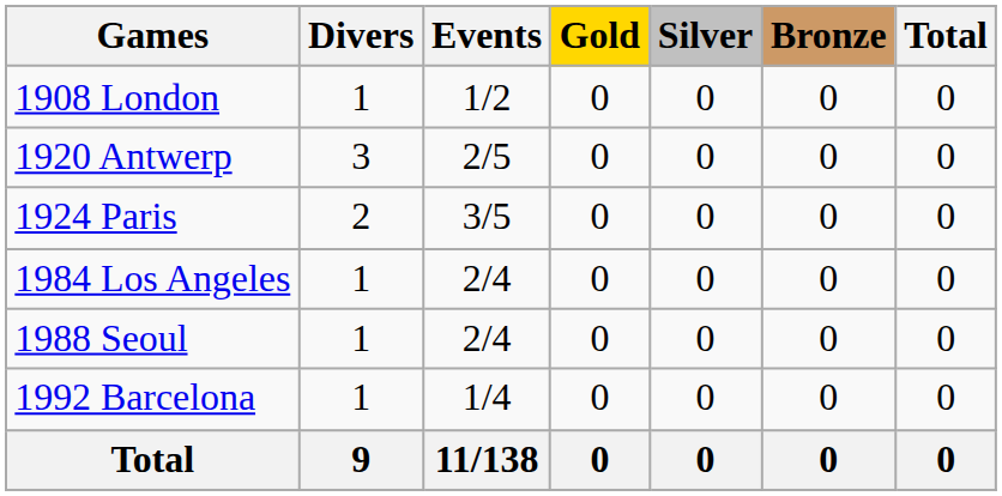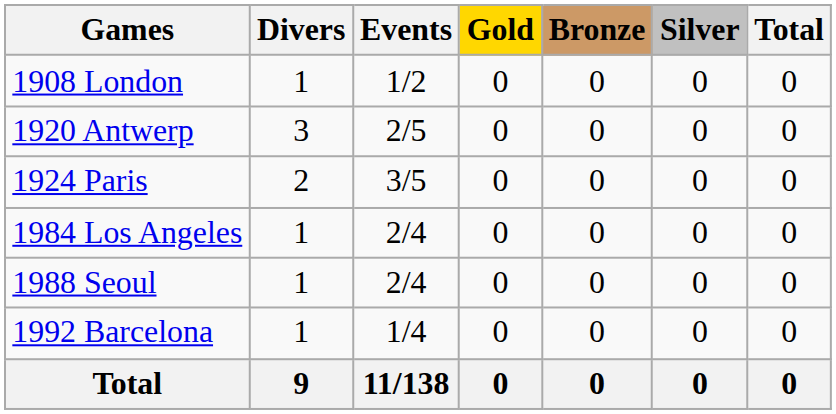columns swapped: Silver <-> Bronze
